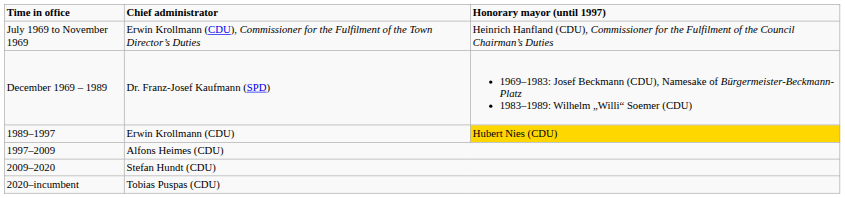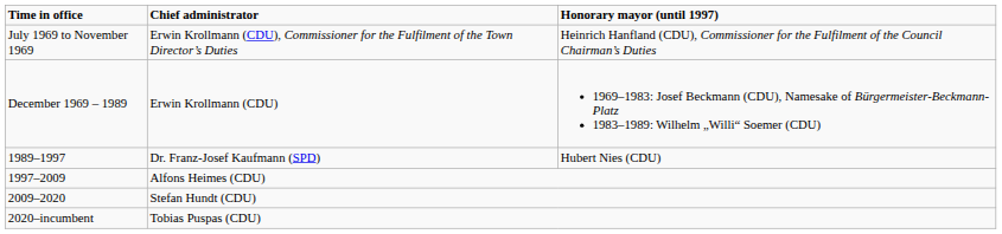December 1969 – 1989 | Chief administrator: Dr. Franz-Josef Kaufmann (SPD) -> Erwin Krollmann (CDU)
1989–1997 | Chief administrator: Erwin Krollmann (CDU) -> Dr. Franz-Josef Kaufmann (SPD)
1989–1997 | Honorary mayor (until 1997): gold background -> no background
